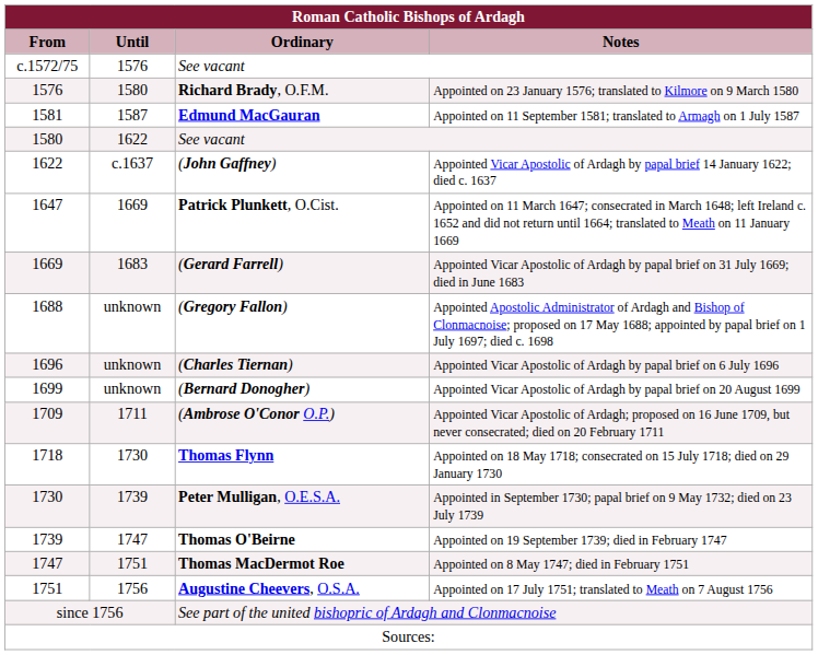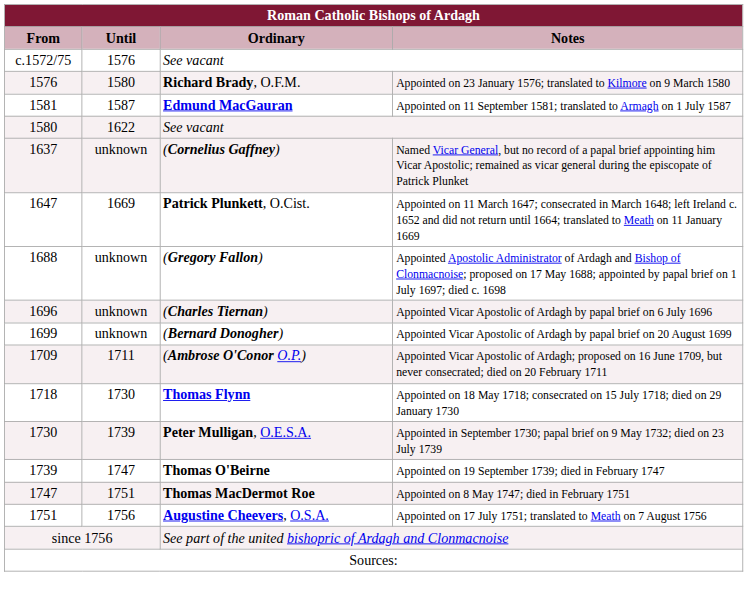- row: 1622 | c.1637 | (John Gaffney) | Appointed Vicar Apostolic of Ardagh by papal brief 14 January 1622; died c. 1637
+ row: 1637 | unknown | (Cornelius Gaffney) | Named Vicar General, but no record of a papal brief appointing him Vicar Apostolic; remained as vicar general during the episcopate of Patrick Plunket
- row: 1669 | 1683 | (Gerard Farrell) | Appointed Vicar Apostolic of Ardagh by papal brief on 31 July 1669; died in June 1683
